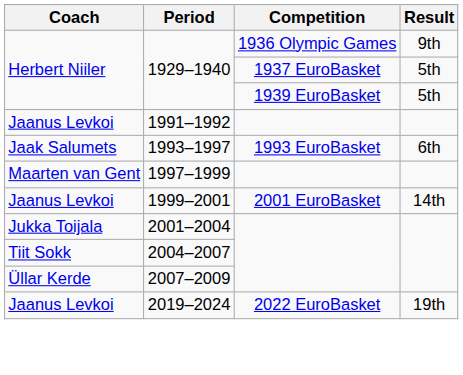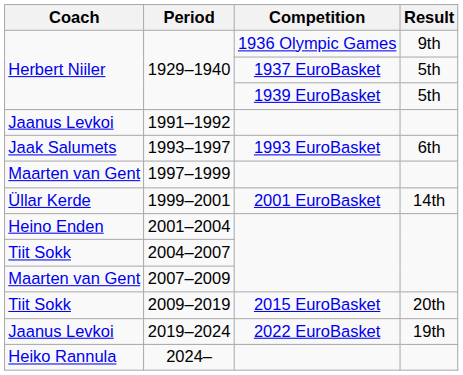1999–2001 | Coach: Jaanus Levkoi -> Üllar Kerde
2001–2004 | Coach: Jukka Toijala -> Heino Enden
2007–2009 | Coach: Üllar Kerde -> Maarten van Gent
+ row: Tiit Sokk | 2009–2019 | 2015 EuroBasket | 20th
+ row: Heiko Rannula | 2024–
